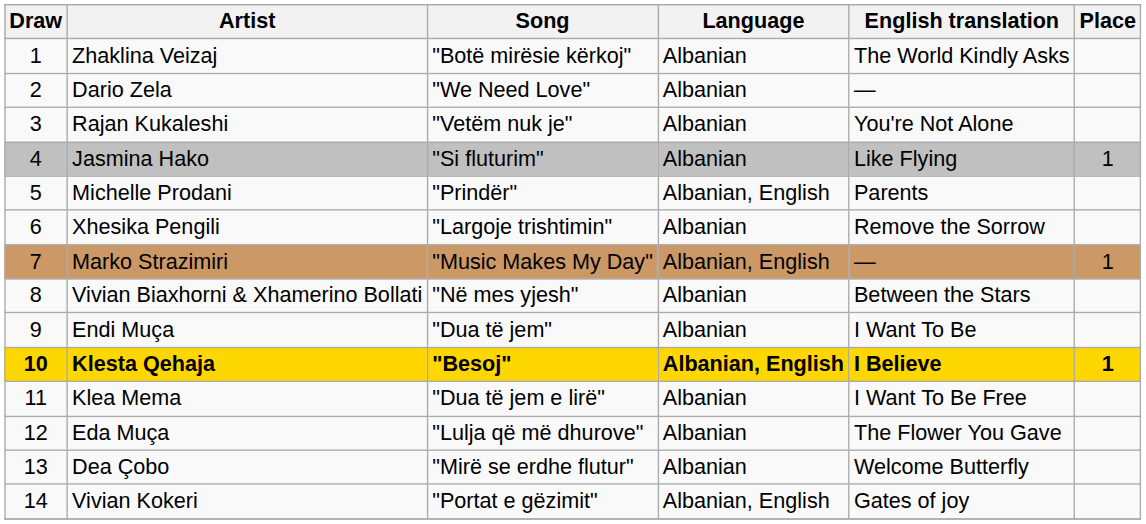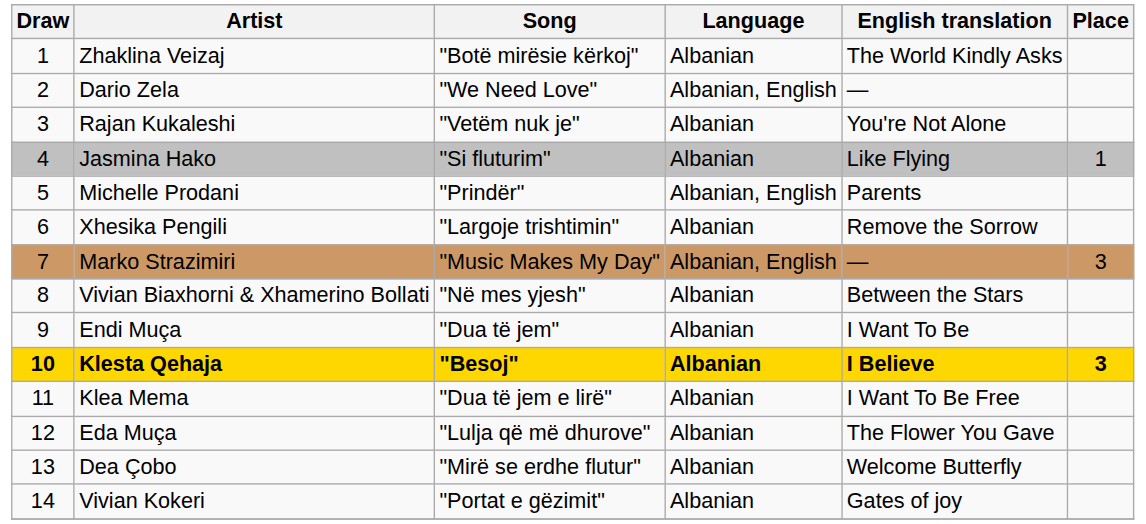Dario Zela | Language: Albanian -> Albanian, English
Marko Strazimiri | Place: 1 -> 3
Klesta Qehaja | Language: Albanian, English -> Albanian
Klesta Qehaja | Place: 1 -> 3
Vivian Kokeri | Language: Albanian, English -> Albanian
